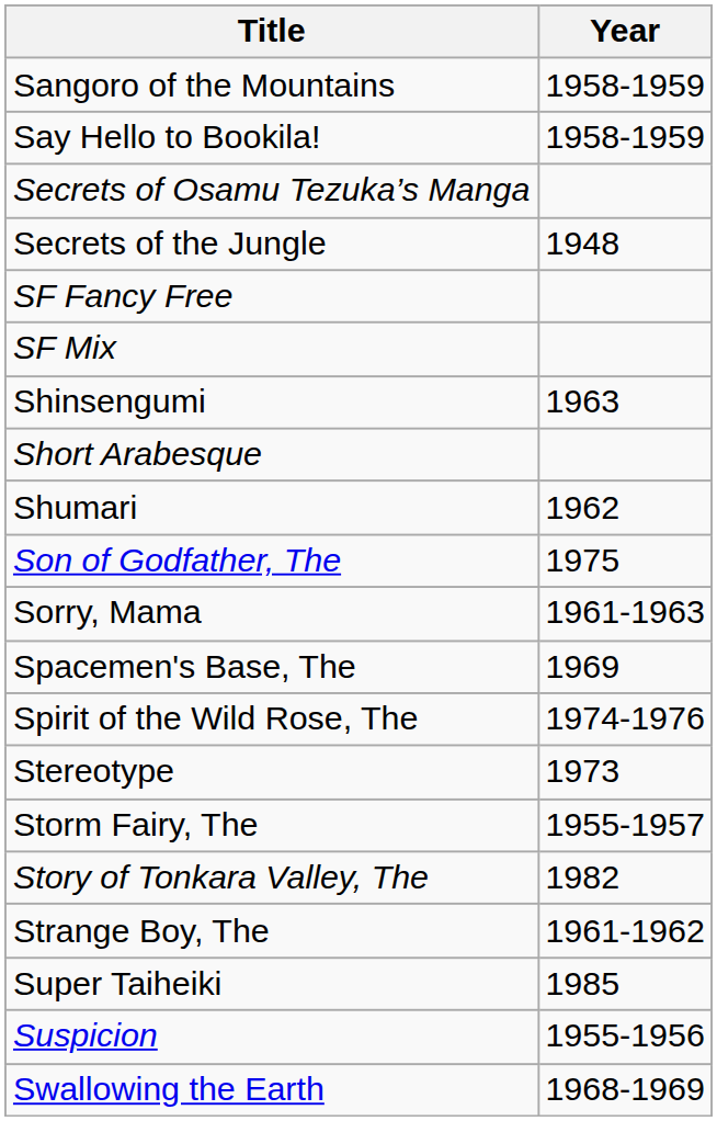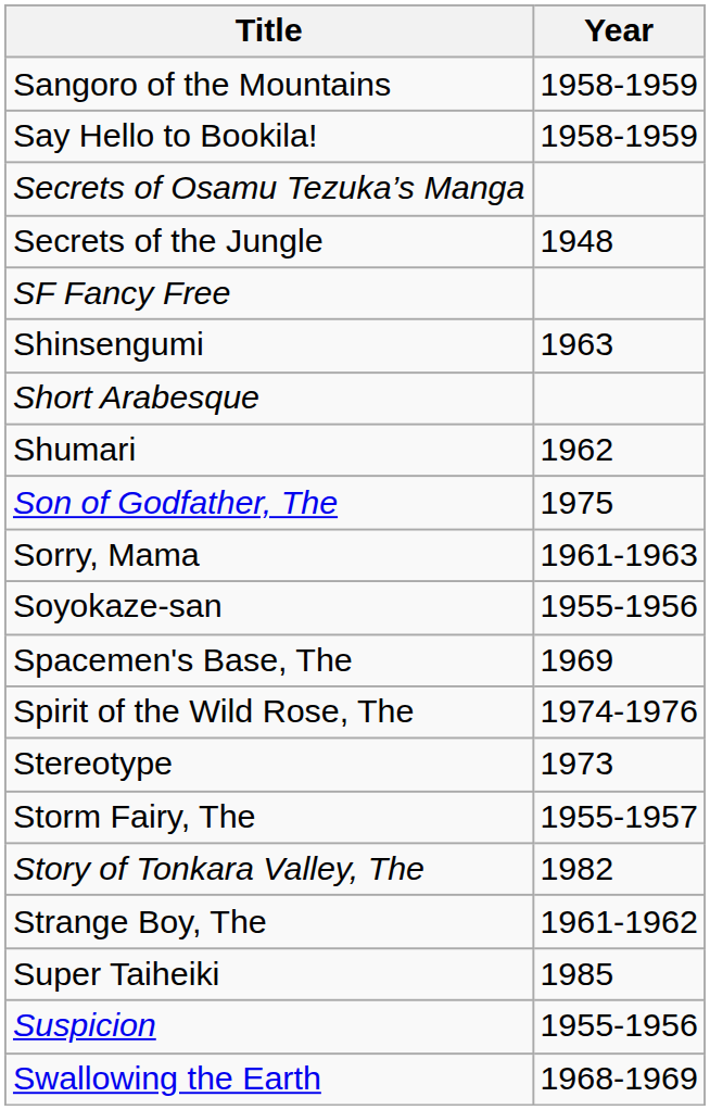- row: SF Mix
+ row: Soyokaze-san | 1955-1956
